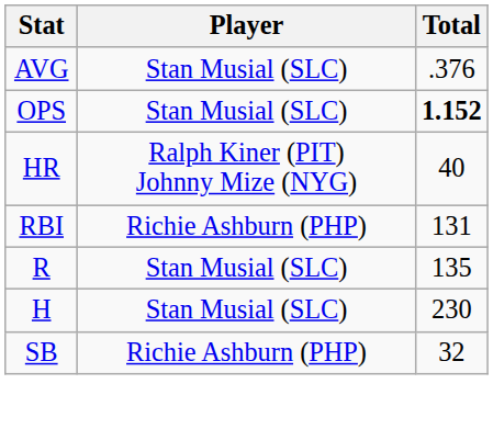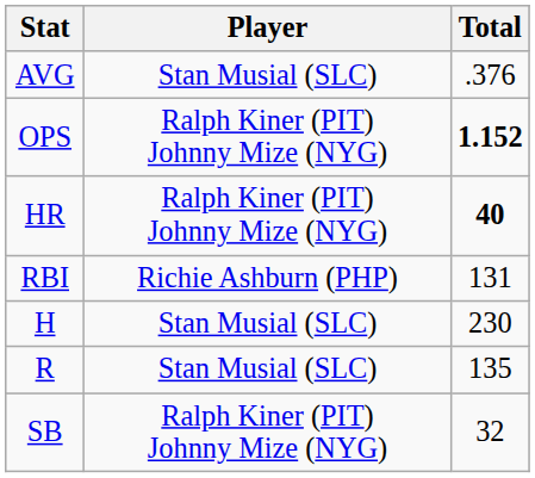OPS | Player: Stan Musial (SLC) -> Ralph Kiner (PIT) Johnny Mize (NYG)
HR | Total: normal -> bold
rows swapped: R <-> H
SB | Player: Richie Ashburn (PHP) -> Ralph Kiner (PIT) Johnny Mize (NYG)
